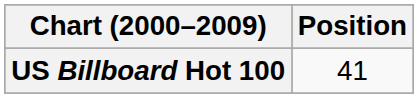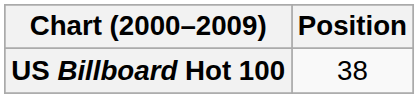US Billboard Hot 100 | Position: 41 -> 38
